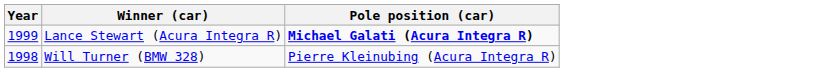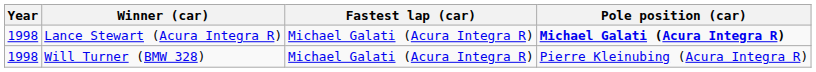+ column: Fastest lap (car) | Michael Galati (Acura Integra R) | Michael Galati (Acura Integra R)
Lance Stewart (Acura Integra R) | Year: 1999 -> 1998
